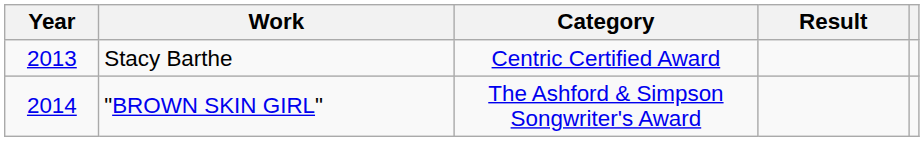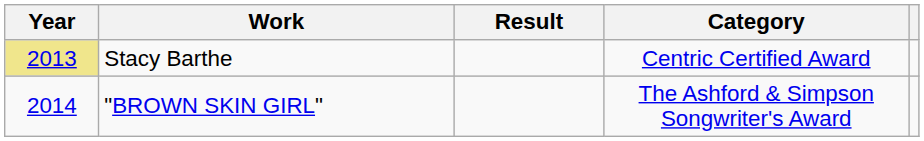columns swapped: Category <-> Result
Stacy Barthe | Year: no background -> khaki background
